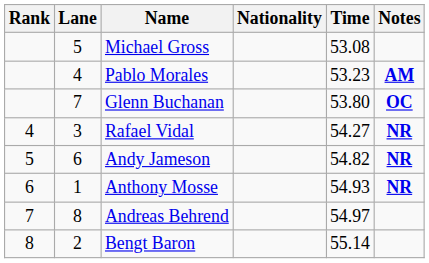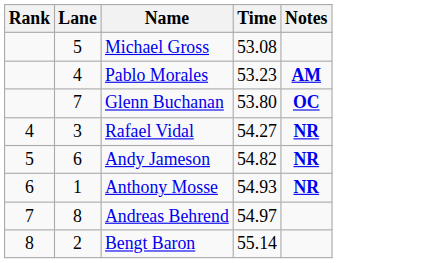- column: Nationality
